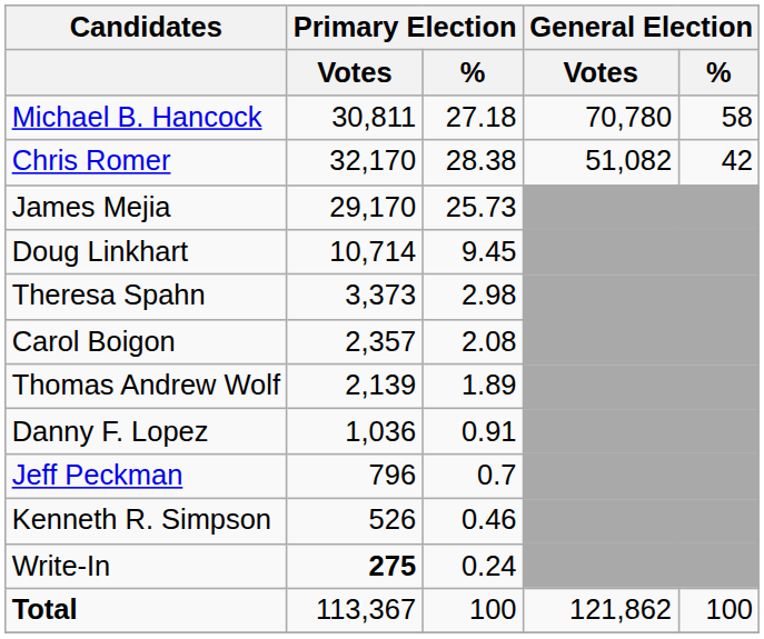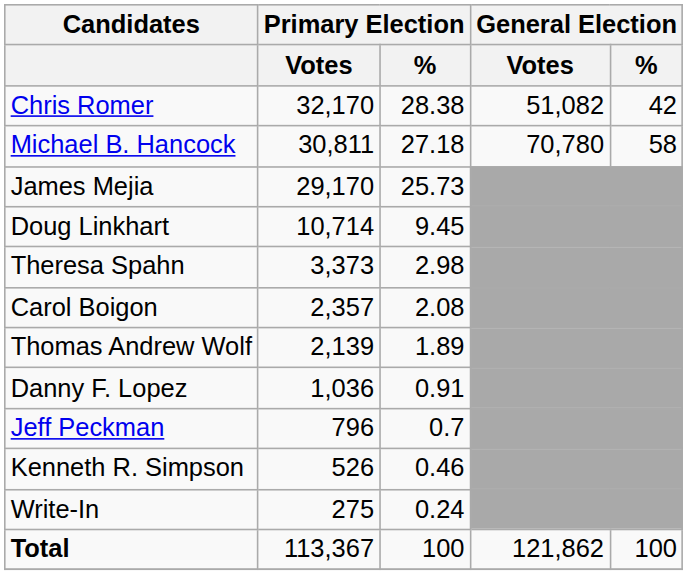rows swapped: Michael B. Hancock <-> Chris Romer
Write-In | Primary Election / Votes: bold -> normal
